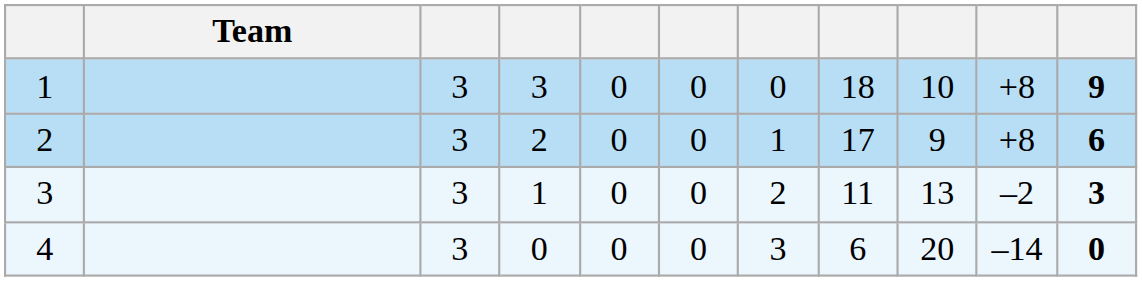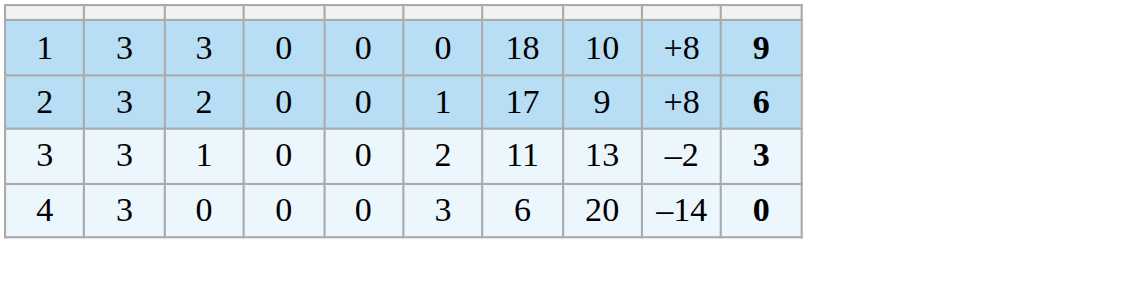- column: Team
